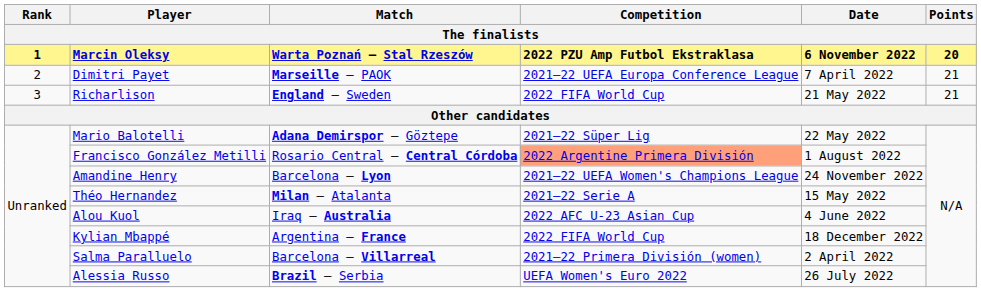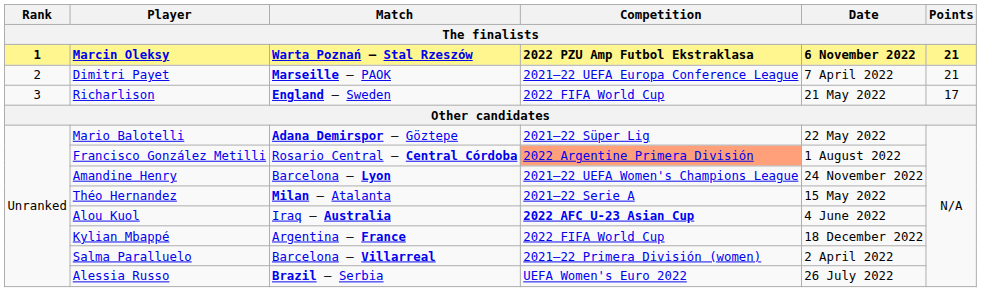Marcin Oleksy | Points: 20 -> 21
Richarlison | Points: 21 -> 17
Alou Kuol | Competition: normal -> bold
